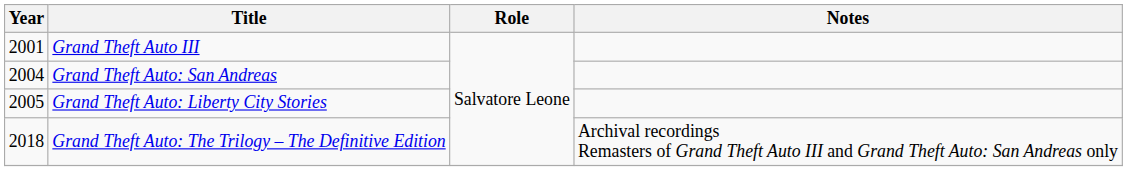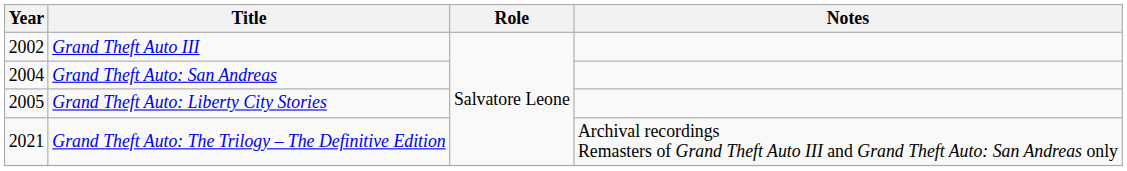Grand Theft Auto III | Year: 2001 -> 2002
Grand Theft Auto: The Trilogy – The Definitive Edition | Year: 2018 -> 2021
